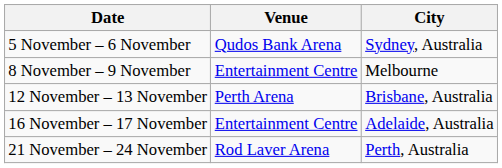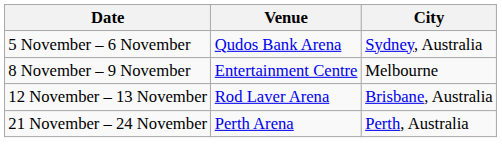12 November – 13 November | Venue: Perth Arena -> Rod Laver Arena
- row: 16 November – 17 November | Entertainment Centre | Adelaide, Australia
21 November – 24 November | Venue: Rod Laver Arena -> Perth Arena
